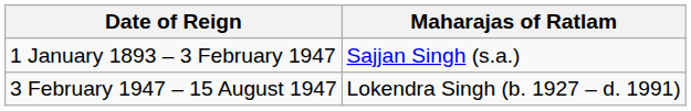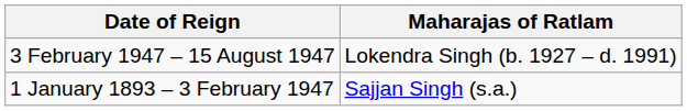rows swapped: 1 January 1893 – 3 February 1947 <-> 3 February 1947 – 15 August 1947
